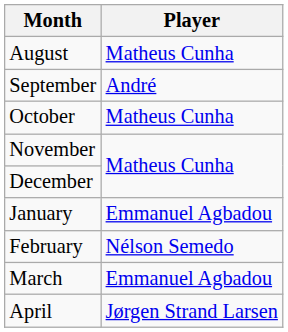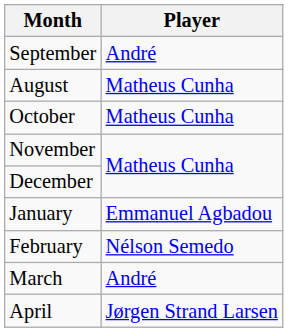rows swapped: August <-> September
March | Player: Emmanuel Agbadou -> André
